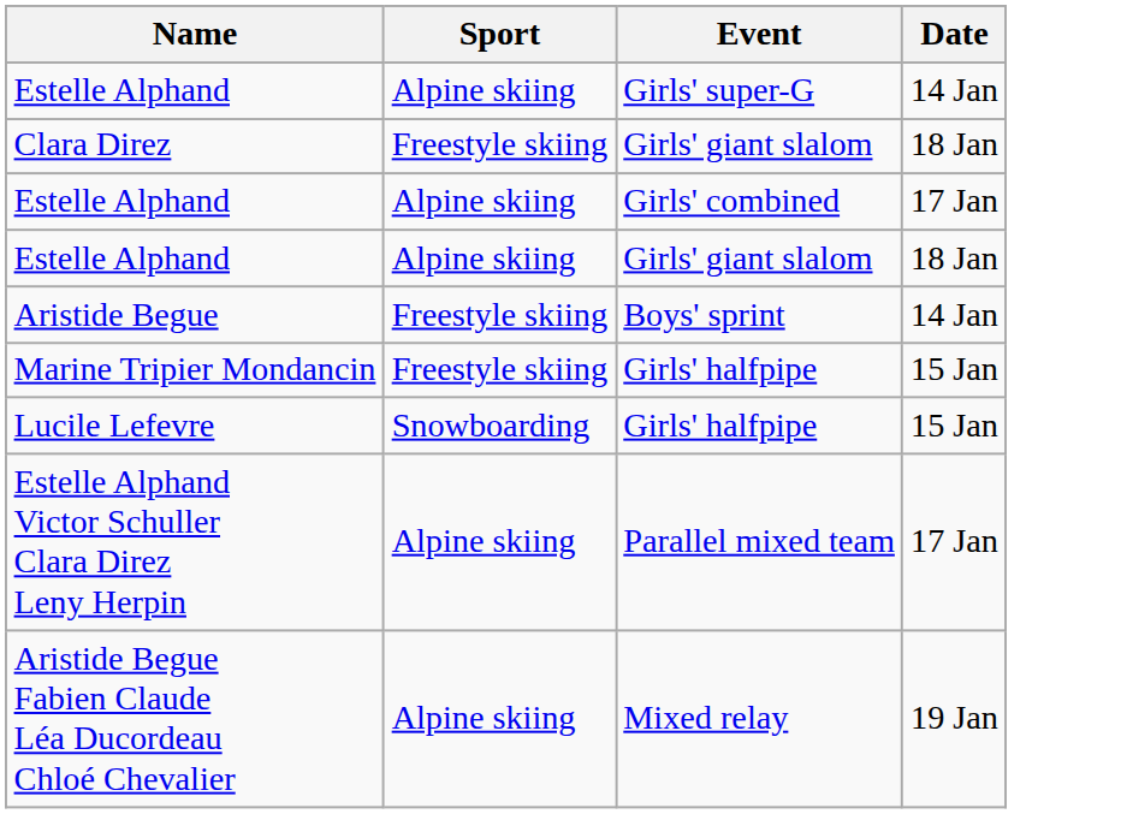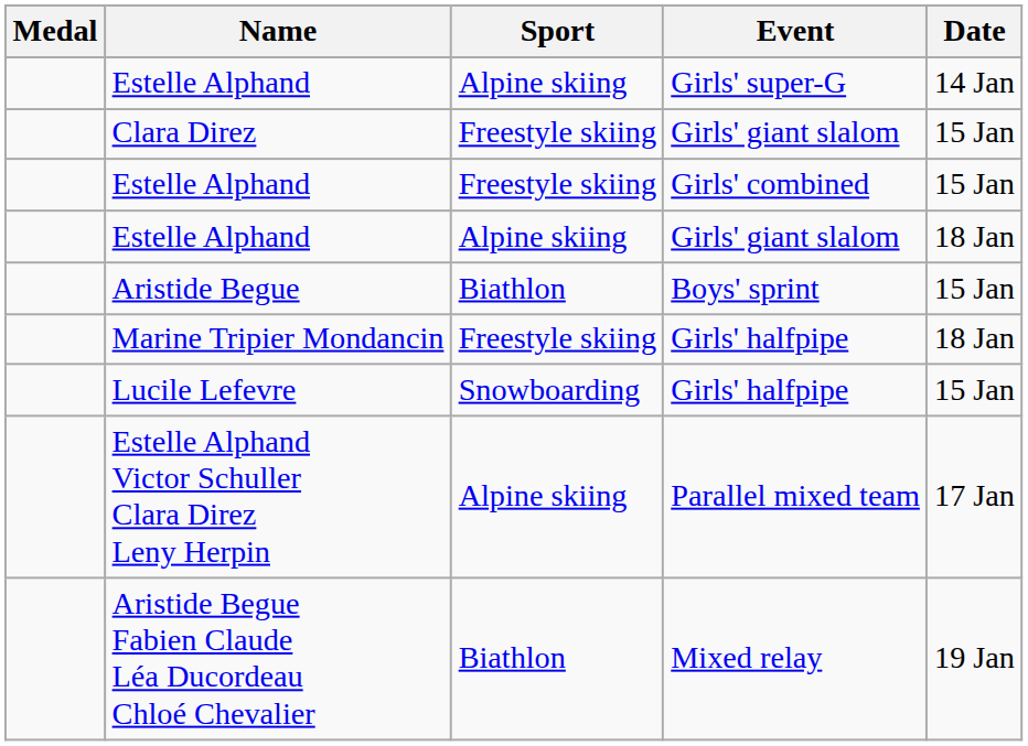+ column: Medal
Clara Direz | Date: 18 Jan -> 15 Jan
Estelle Alphand / Girls' combined | Sport: Alpine skiing -> Freestyle skiing
Estelle Alphand / Girls' combined | Date: 17 Jan -> 15 Jan
Aristide Begue | Sport: Freestyle skiing -> Biathlon
Aristide Begue | Date: 14 Jan -> 15 Jan
Marine Tripier Mondancin | Date: 15 Jan -> 18 Jan
Aristide Begue Fabien Claude Léa Ducordeau Chloé Chevalier | Sport: Alpine skiing -> Biathlon
